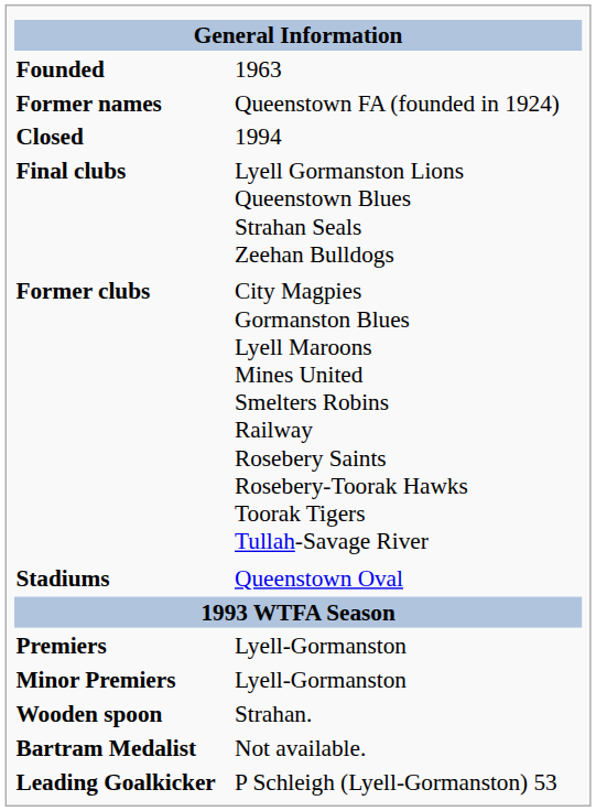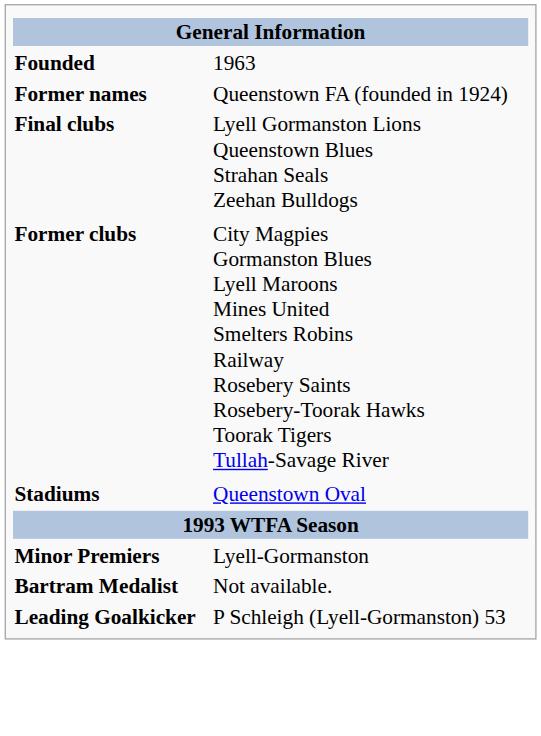- row: Closed | 1994
- row: Premiers | Lyell-Gormanston
- row: Wooden spoon | Strahan.
